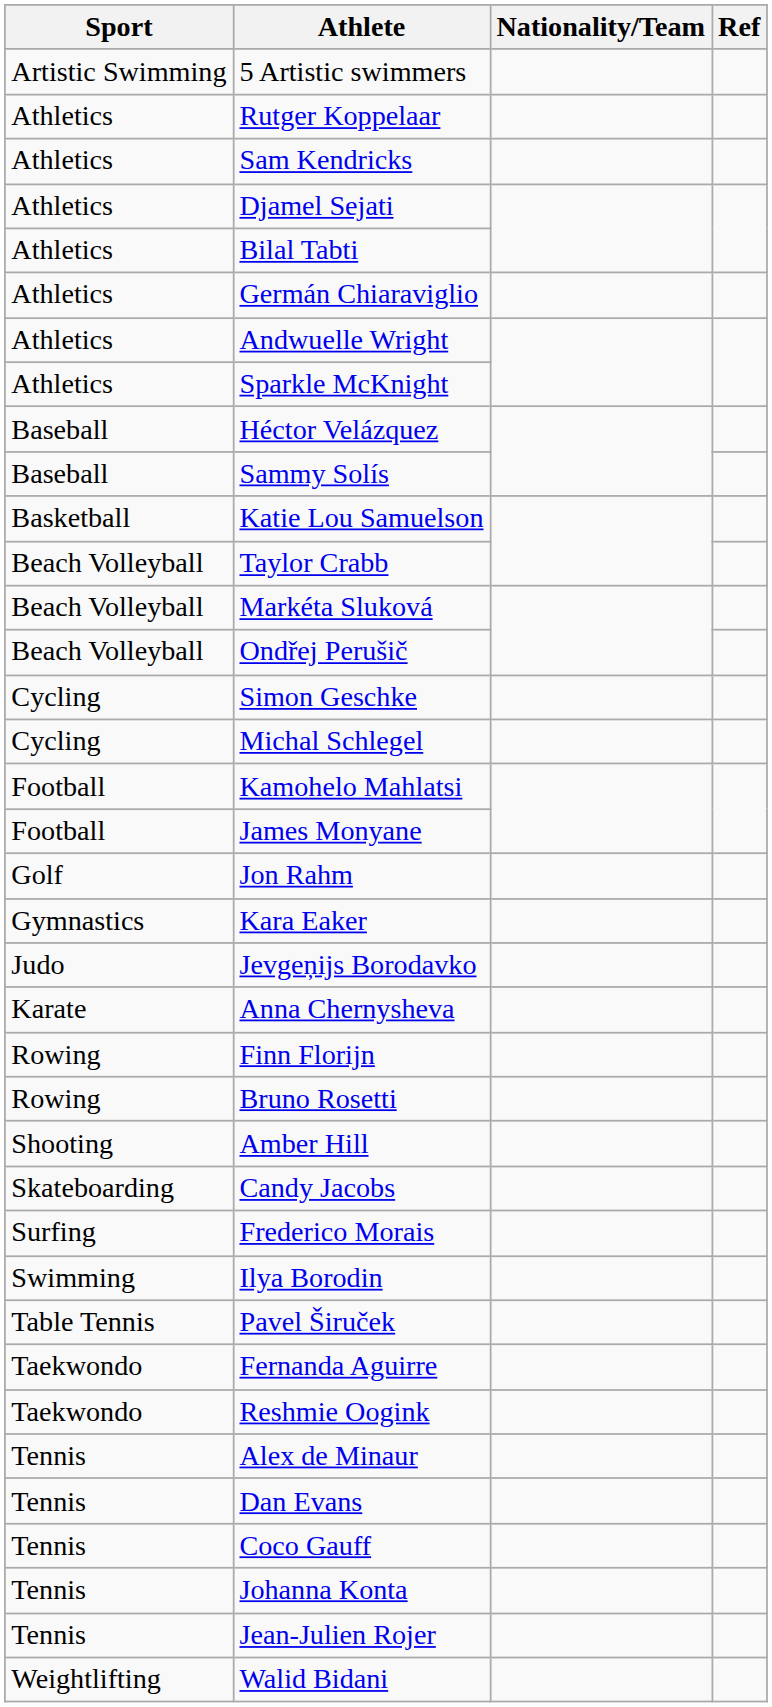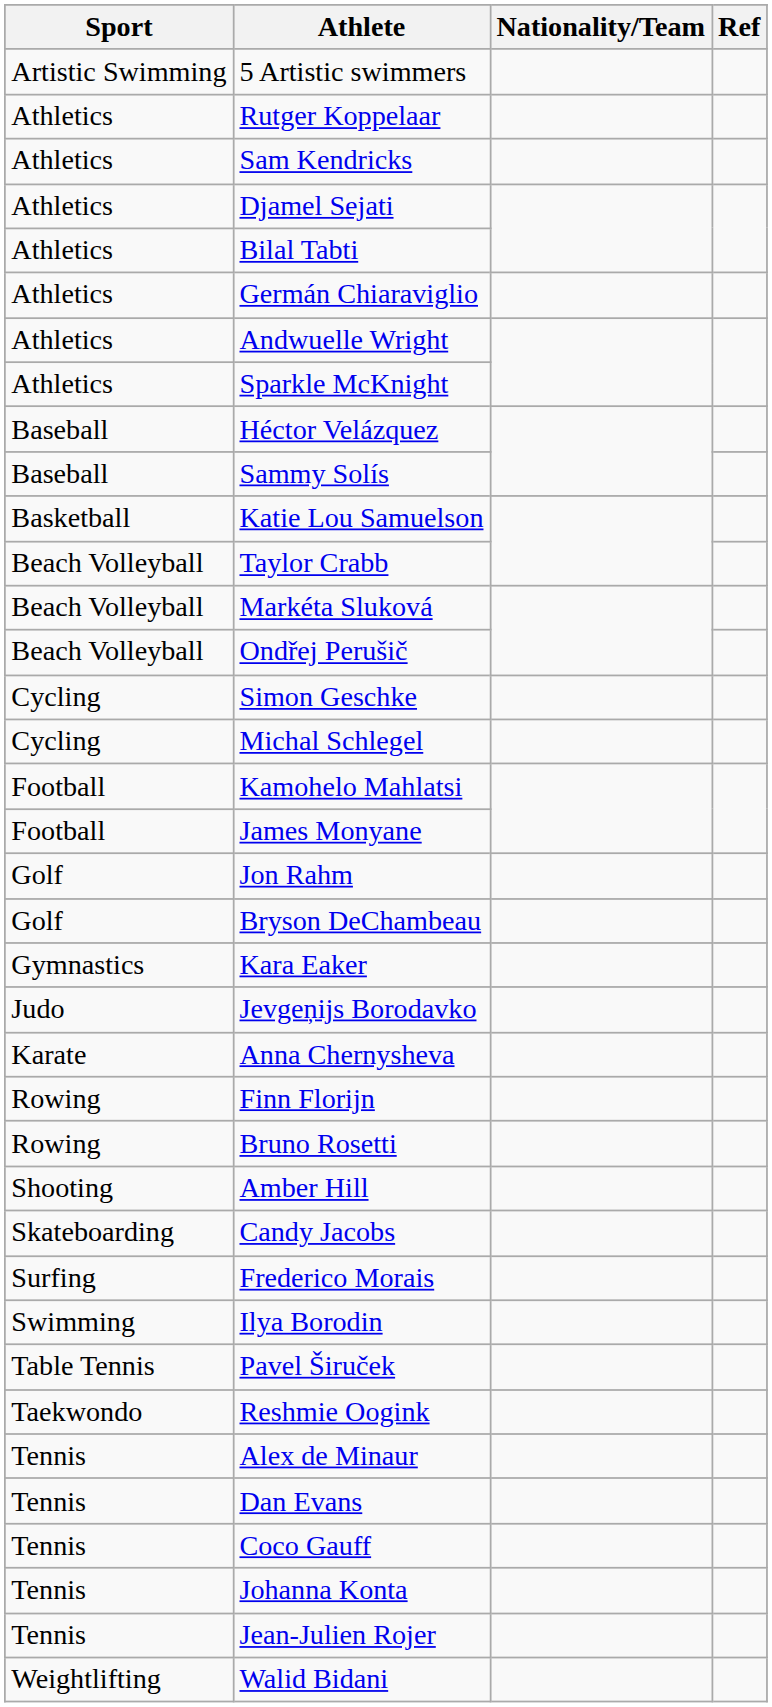+ row: Golf | Bryson DeChambeau
- row: Taekwondo | Fernanda Aguirre
